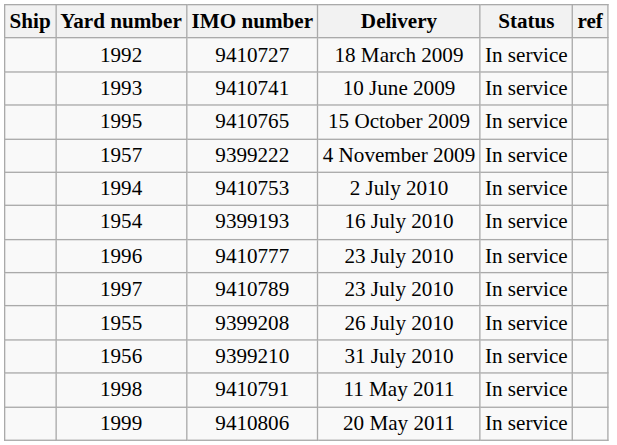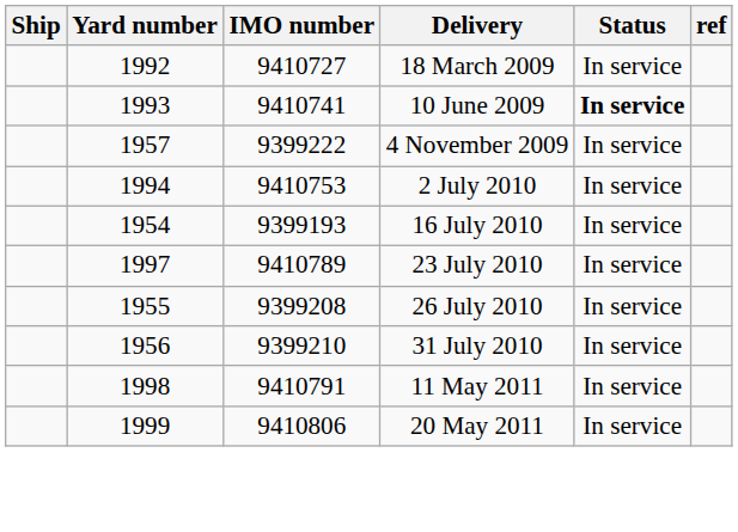10 June 2009 | Status: normal -> bold
- row: 1995 | 9410765 | 15 October 2009 | In service
- row: 1996 | 9410777 | 23 July 2010 | In service
